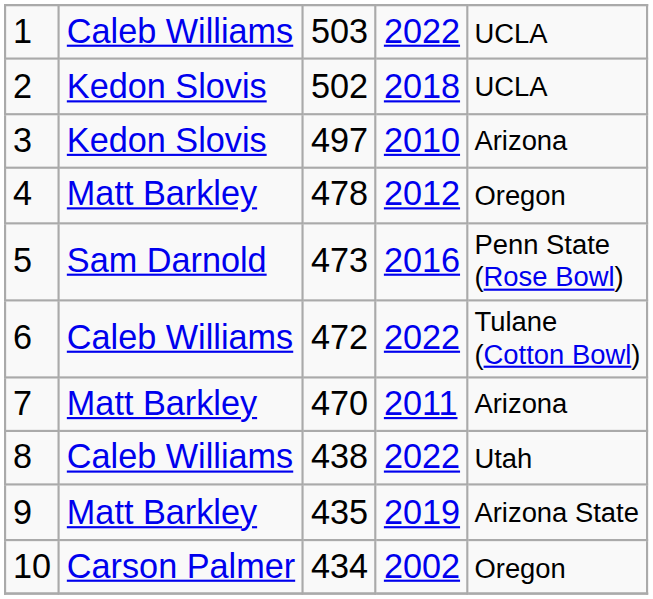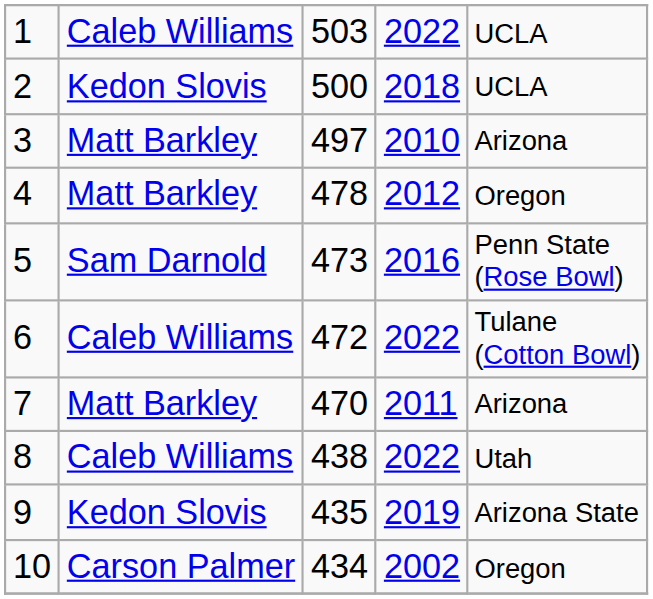2 | column 3: 502 -> 500
3 | column 2: Kedon Slovis -> Matt Barkley
9 | column 2: Matt Barkley -> Kedon Slovis
